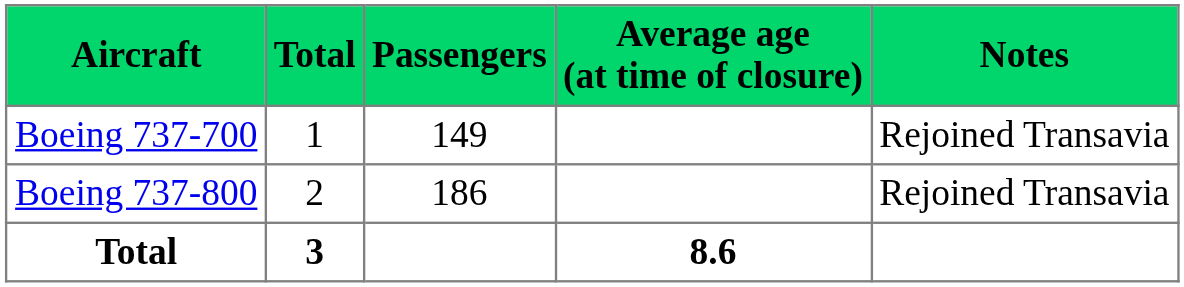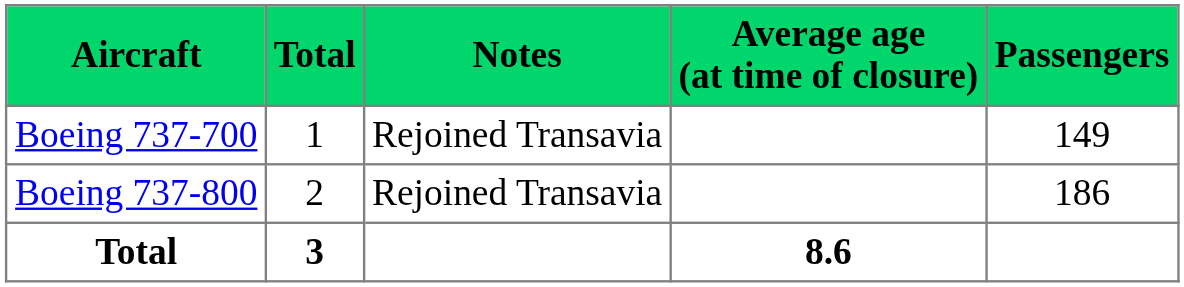columns swapped: Passengers <-> Notes
